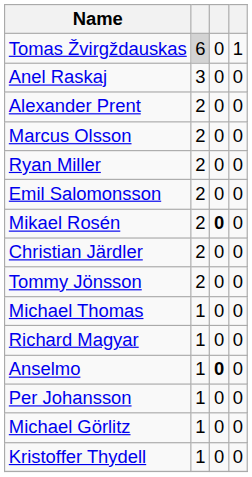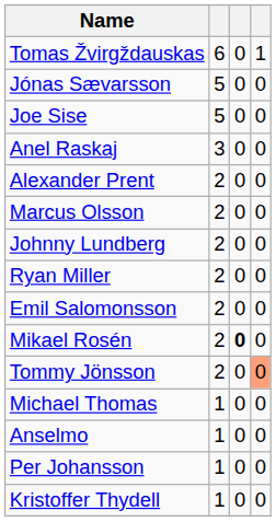Tomas Žvirgždauskas | column 2: lightgrey background -> no background
+ row: Jónas Sævarsson | 5 | 0 | 0
+ row: Joe Sise | 5 | 0 | 0
+ row: Johnny Lundberg | 2 | 0 | 0
- row: Christian Järdler | 2 | 0 | 0
Tommy Jönsson | column 4: no background -> lightsalmon background
- row: Richard Magyar | 1 | 0 | 0
Anselmo | column 3: bold -> normal
- row: Michael Görlitz | 1 | 0 | 0
